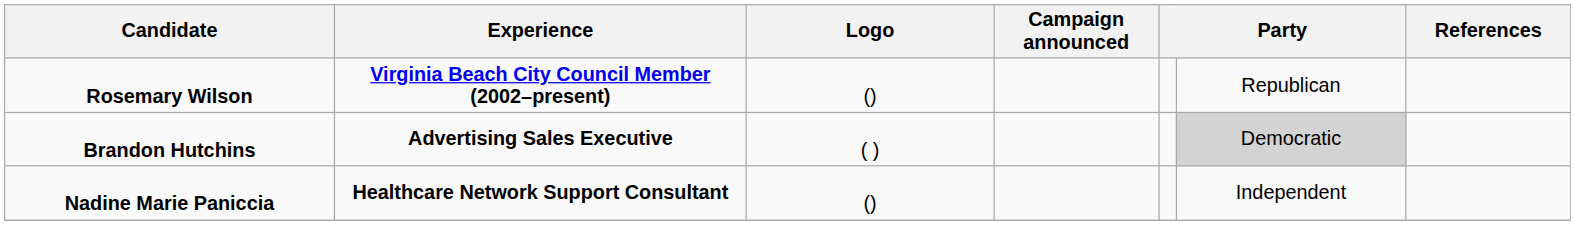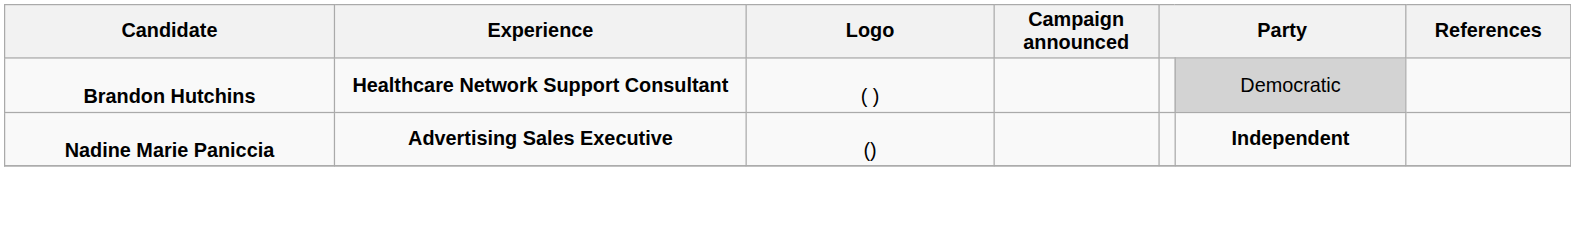- row: Rosemary Wilson | Virginia Beach City Council Member (2002–present) | () | Republican
Brandon Hutchins | Experience: Advertising Sales Executive -> Healthcare Network Support Consultant
Nadine Marie Paniccia | Experience: Healthcare Network Support Consultant -> Advertising Sales Executive
Nadine Marie Paniccia | column 6: normal -> bold
